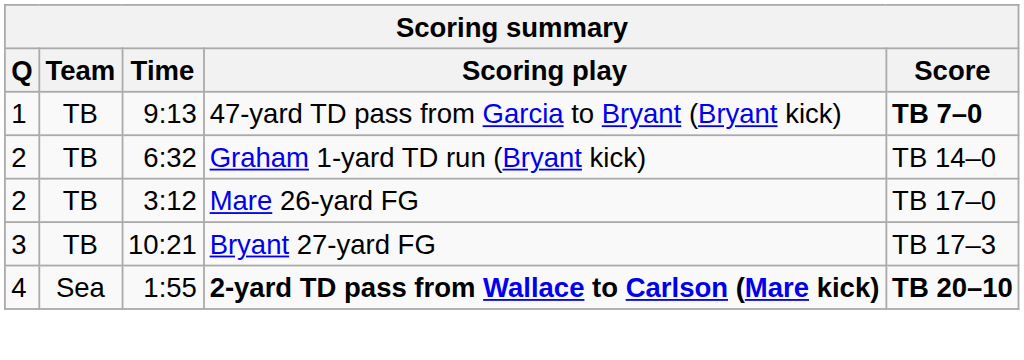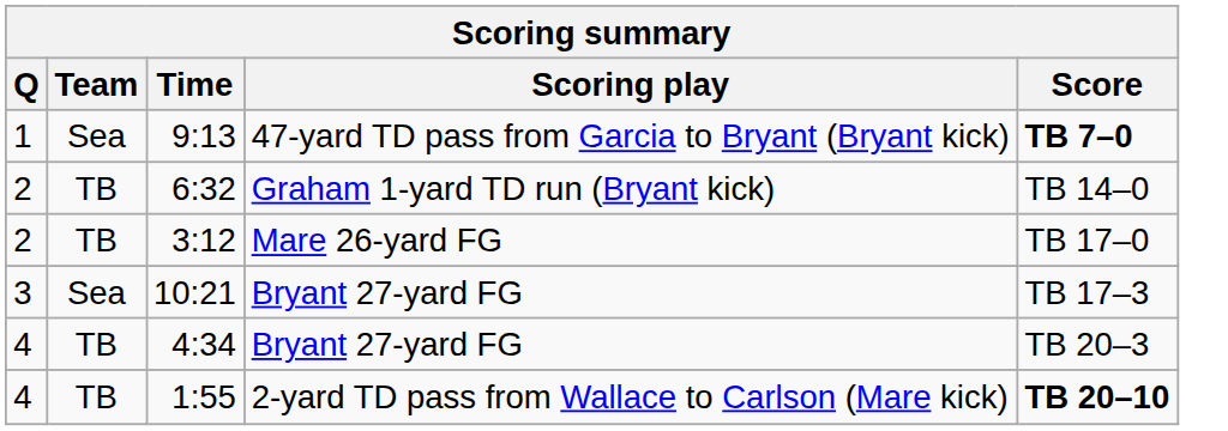9:13 | Team: TB -> Sea
10:21 | Team: TB -> Sea
+ row: 4 | TB | 4:34 | Bryant 27-yard FG | TB 20–3
1:55 | Team: Sea -> TB
1:55 | Scoring play: bold -> normal
